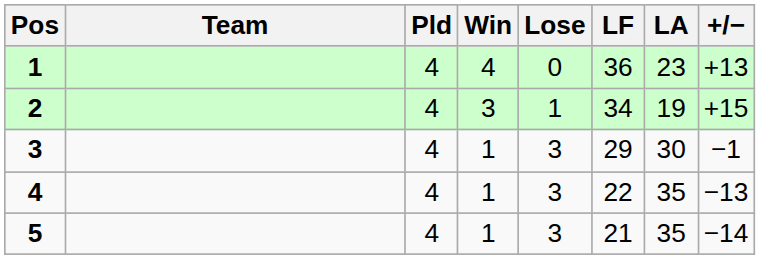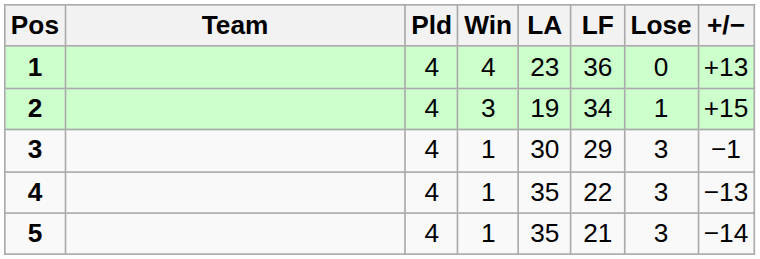columns swapped: Lose <-> LA
